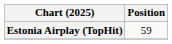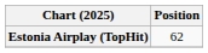Estonia Airplay (TopHit) | Position: 59 -> 62
